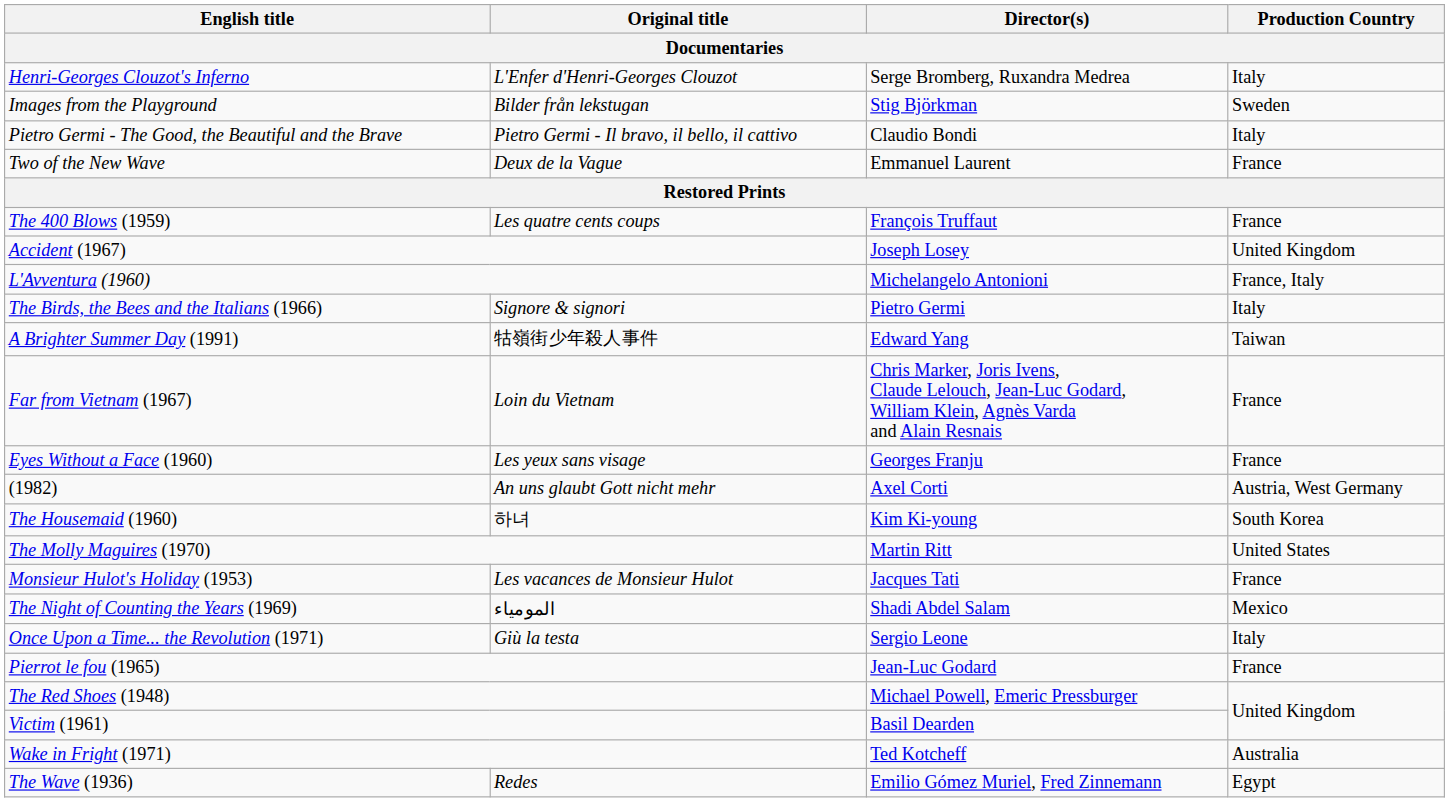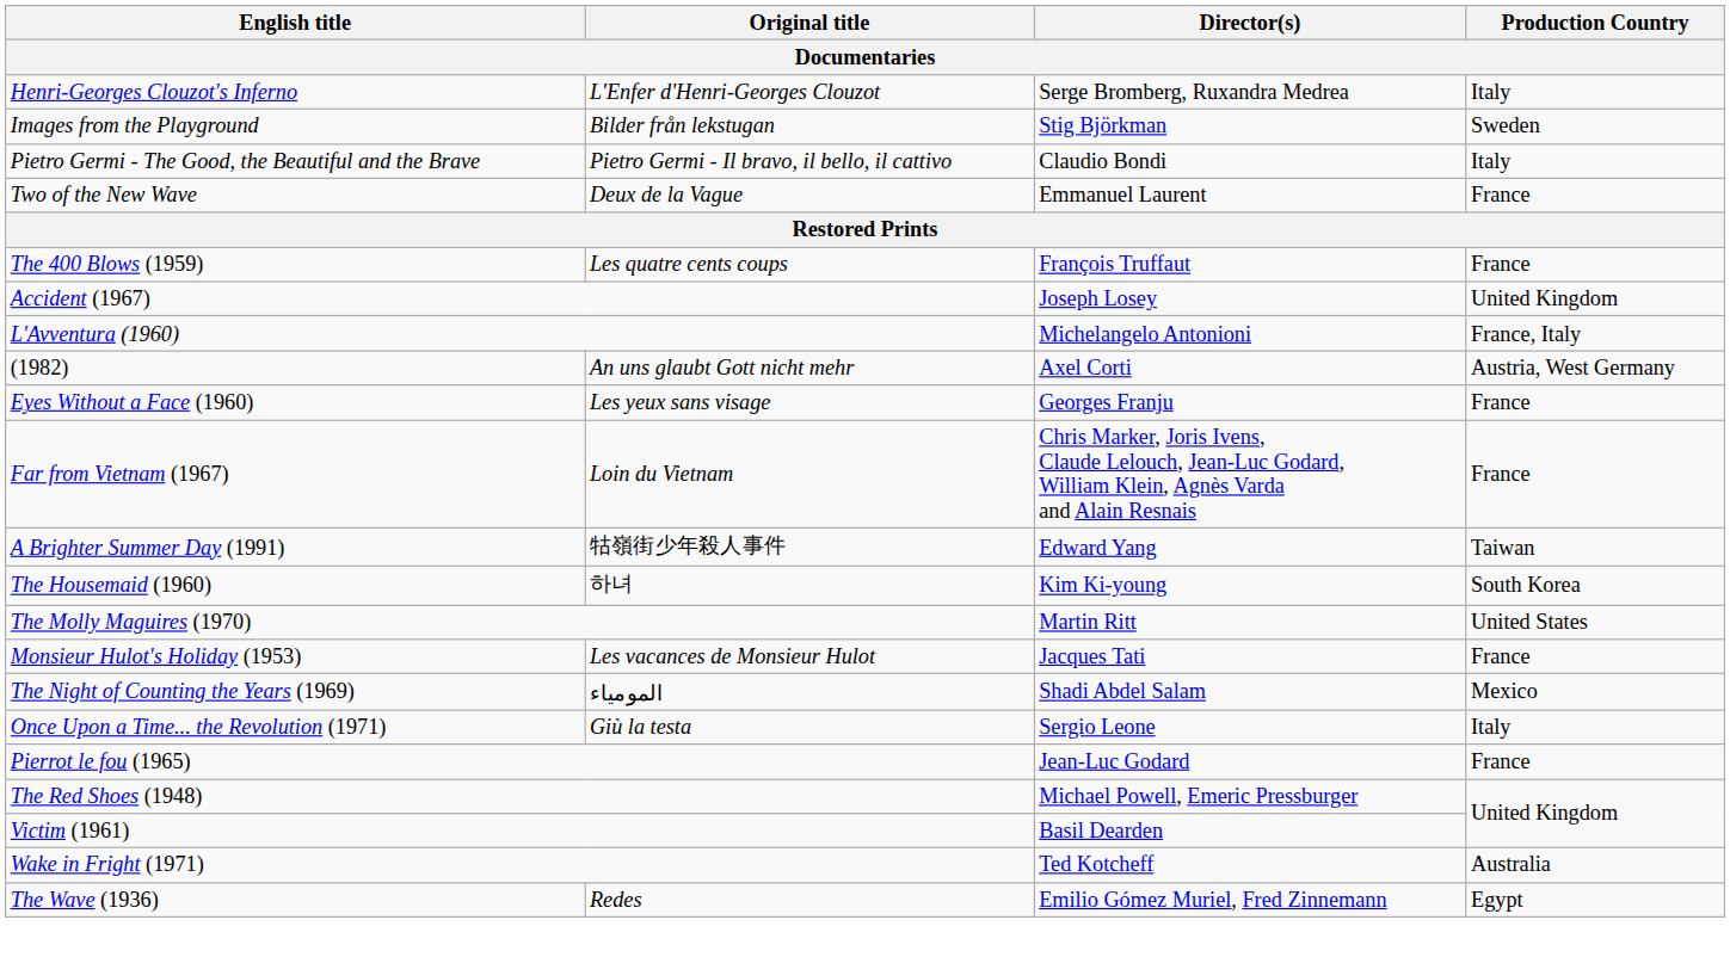- row: The Birds, the Bees and the Italians (1966) | Signore & signori | Pietro Germi | Italy
rows swapped: A Brighter Summer Day (1991) <-> (1982)
rows swapped: Eyes Without a Face (1960) <-> Far from Vietnam (1967)
